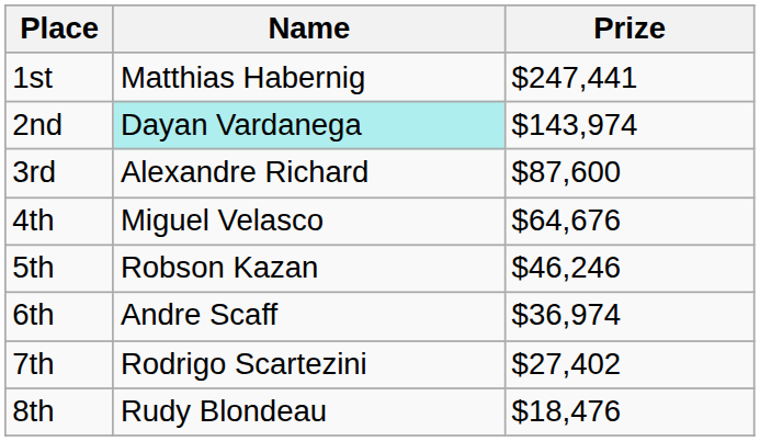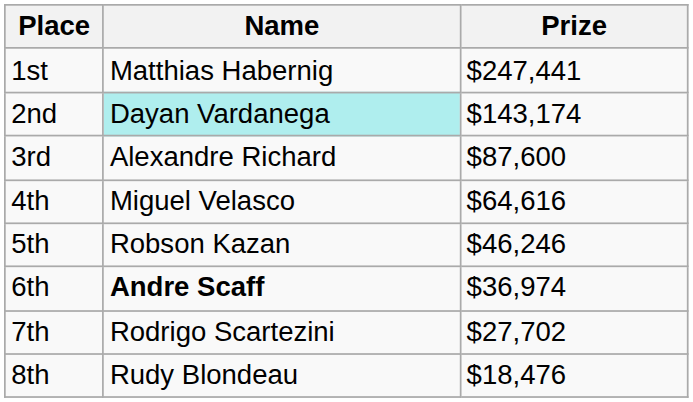2nd | Prize: $143,974 -> $143,174
4th | Prize: $64,676 -> $64,616
6th | Name: normal -> bold
7th | Prize: $27,402 -> $27,702
